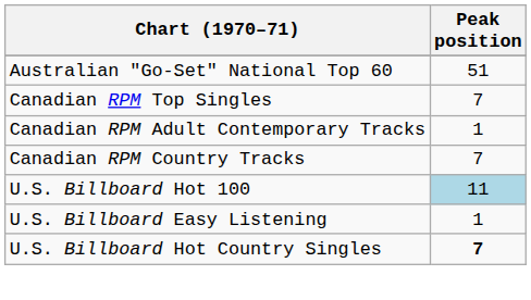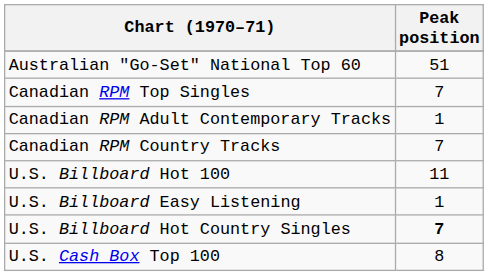U.S. Billboard Hot 100 | Peak position: lightblue background -> no background
+ row: U.S. Cash Box Top 100 | 8
